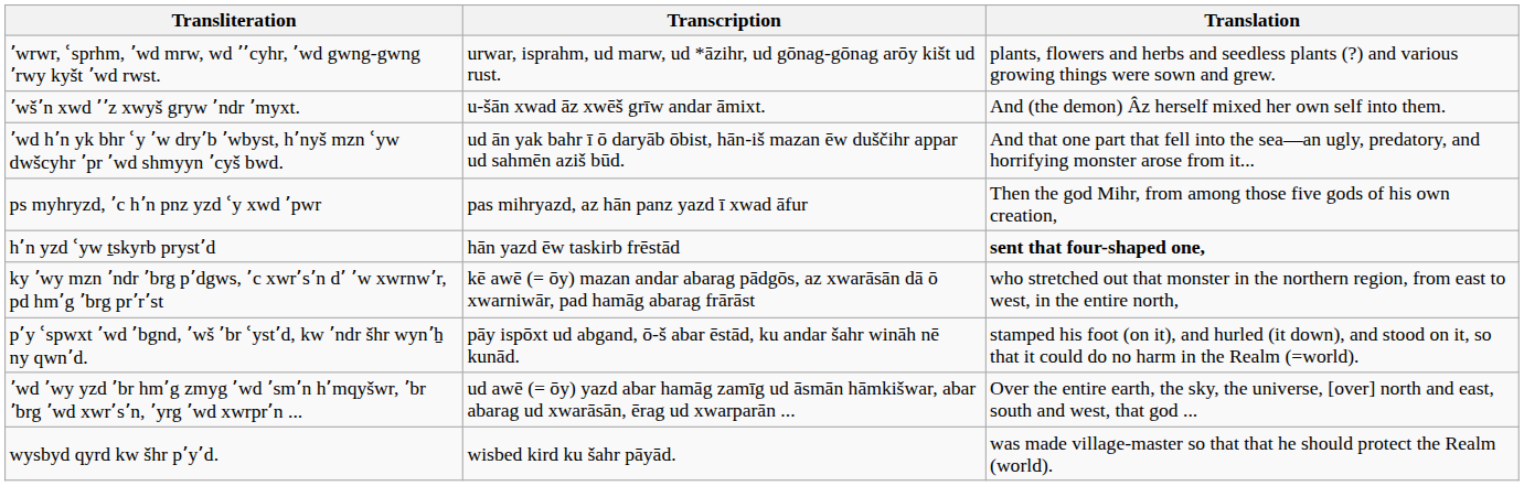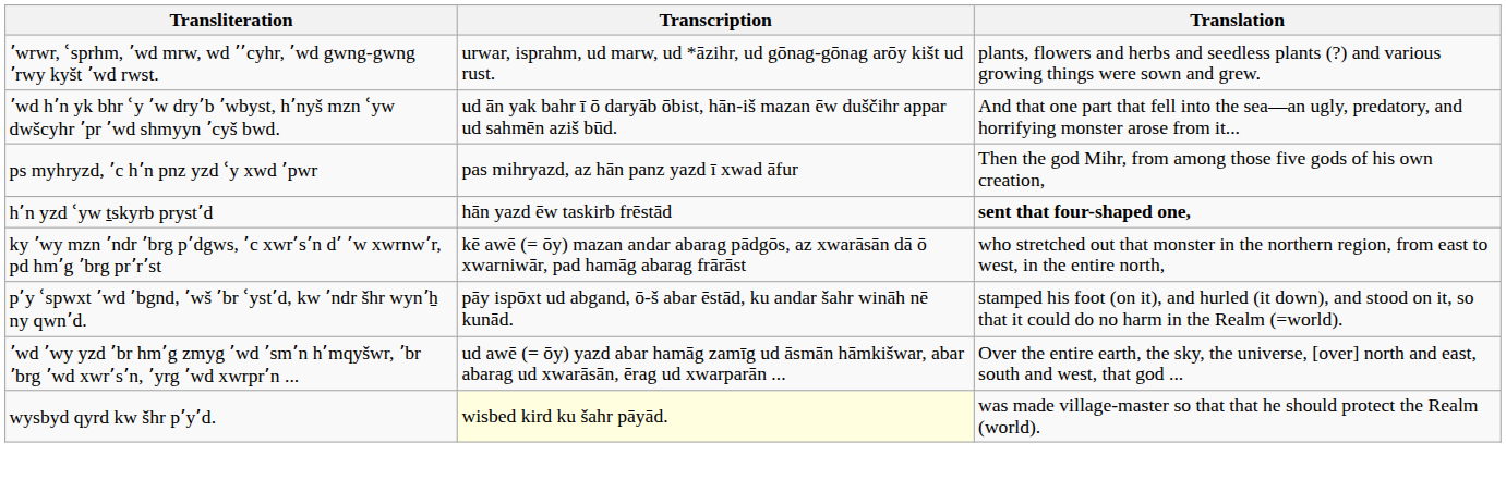- row: ՚wš՚n xwd ՚՚z xwyš gryw ՚ndr ՚myxt. | u-šān xwad āz xwēš grīw andar āmixt. | And (the demon) Âz herself mixed her own self into them.
wysbyd qyrd kw šhr p՚y՚d. | Transcription: no background -> lightyellow background
